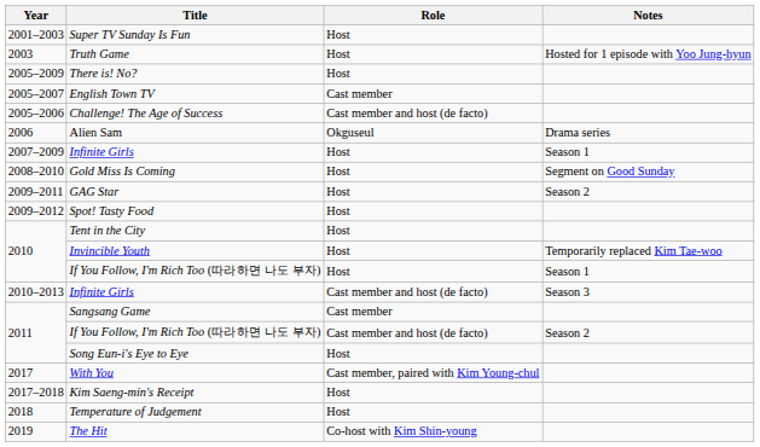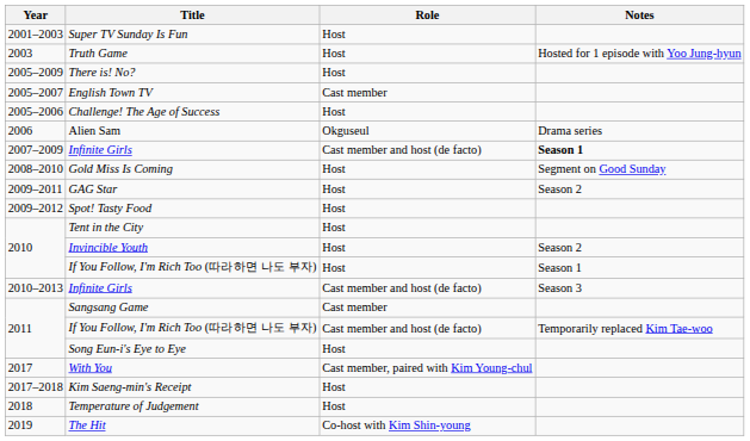Challenge! The Age of Success | Role: Cast member and host (de facto) -> Host
2007–2009 / Infinite Girls | Role: Host -> Cast member and host (de facto)
2007–2009 / Infinite Girls | Notes: normal -> bold
Invincible Youth | Notes: Temporarily replaced Kim Tae-woo -> Season 2
2011 / If You Follow, I'm Rich Too (따라하면 나도 부자) | Notes: Season 2 -> Temporarily replaced Kim Tae-woo
